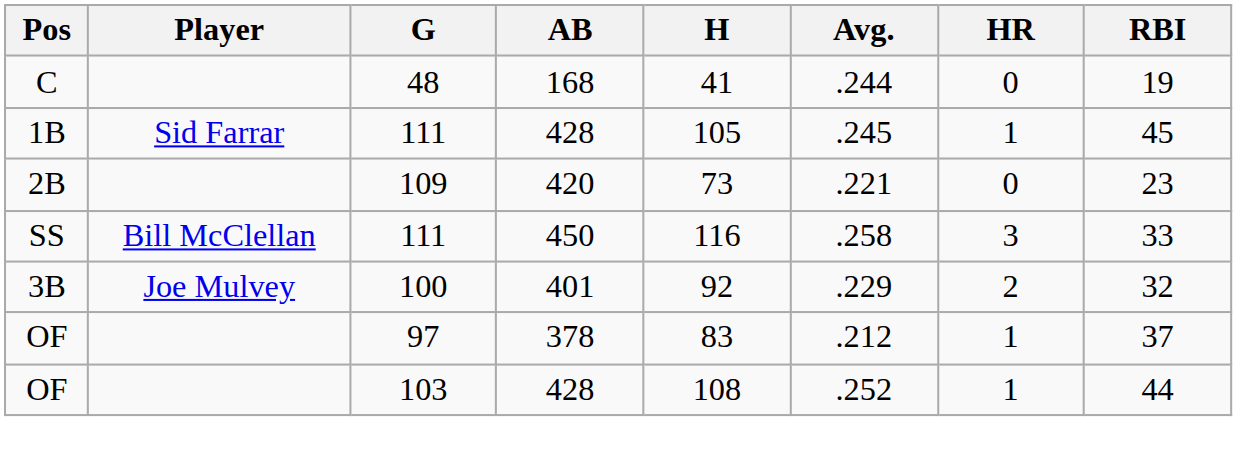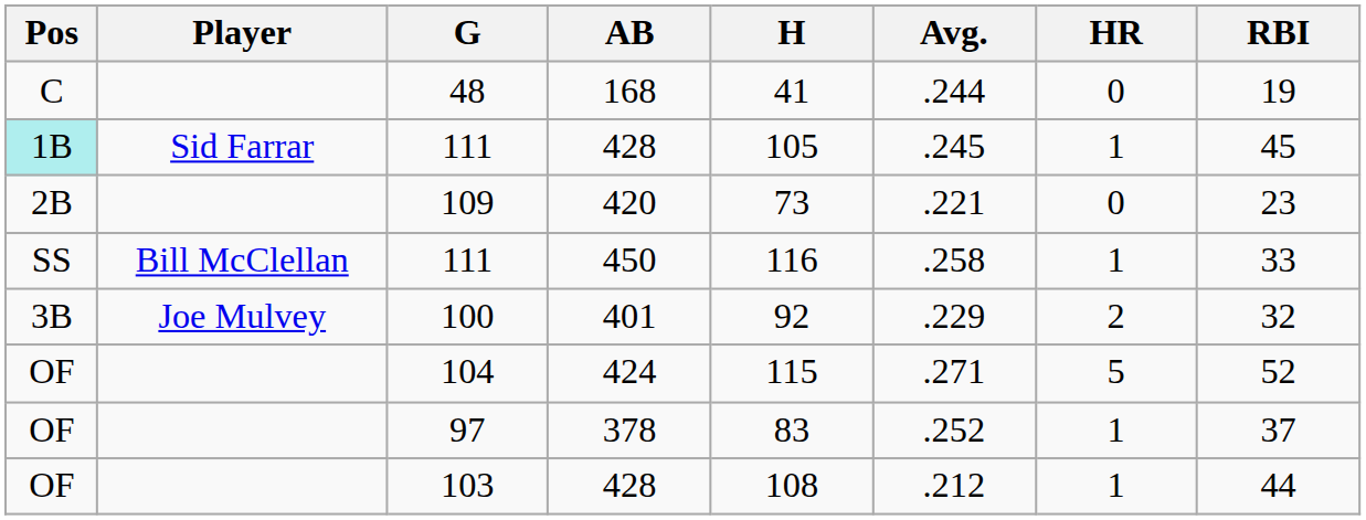111 / 428 | Pos: no background -> paleturquoise background
111 / 450 | HR: 3 -> 1
+ row: OF | 104 | 424 | 115 | .271 | 5 | 52
97 | Avg.: .212 -> .252
103 | Avg.: .252 -> .212
